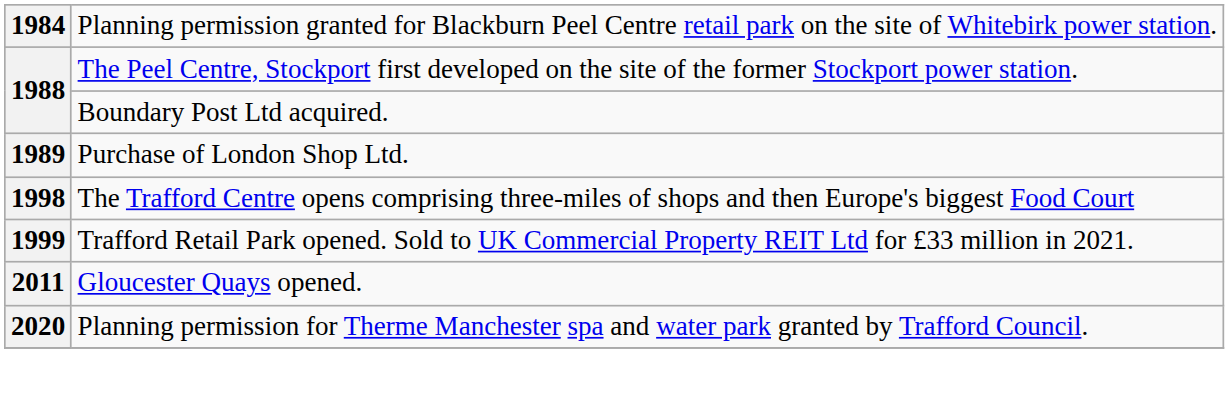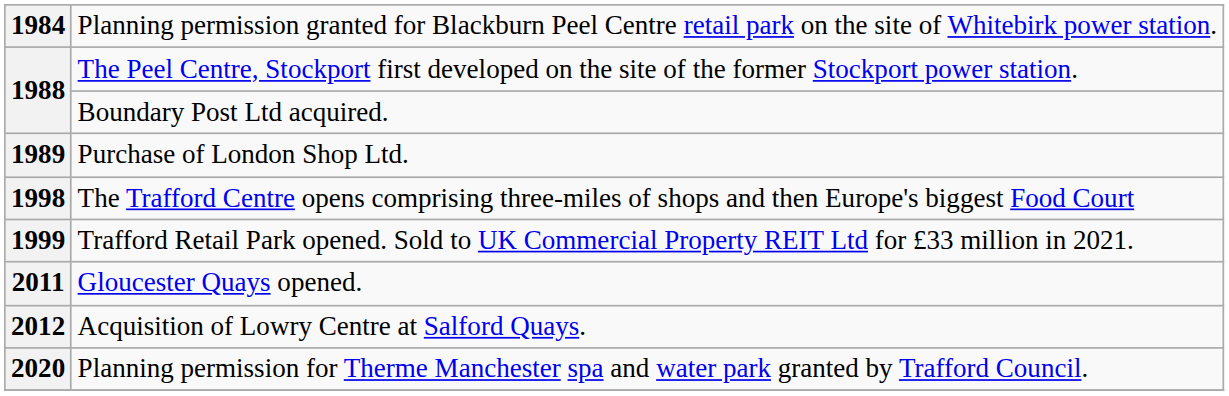+ row: 2012 | Acquisition of Lowry Centre at Salford Quays.
